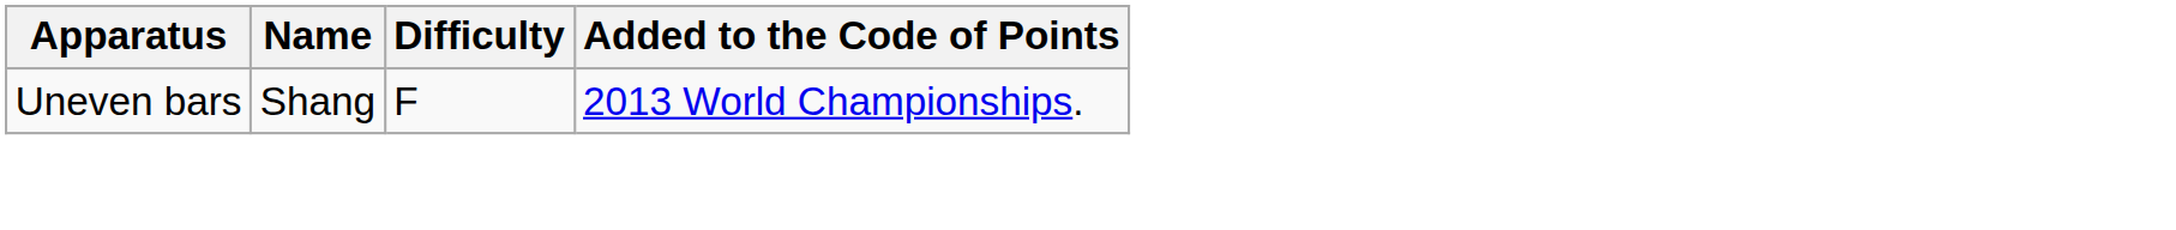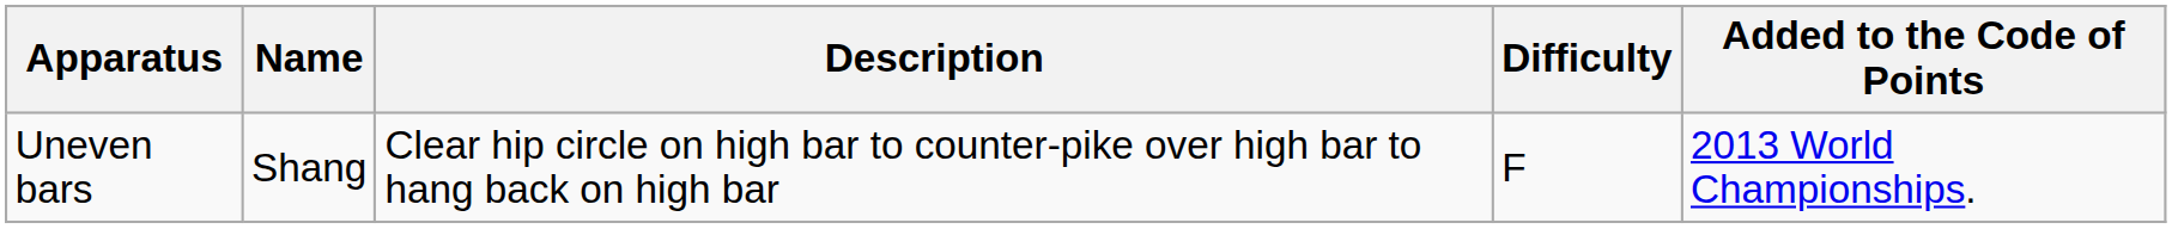+ column: Description | Clear hip circle on high bar to counter-pike over high bar to hang back on high bar
